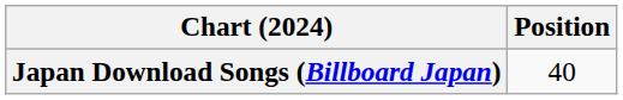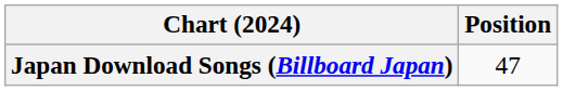Japan Download Songs (Billboard Japan) | Position: 40 -> 47
